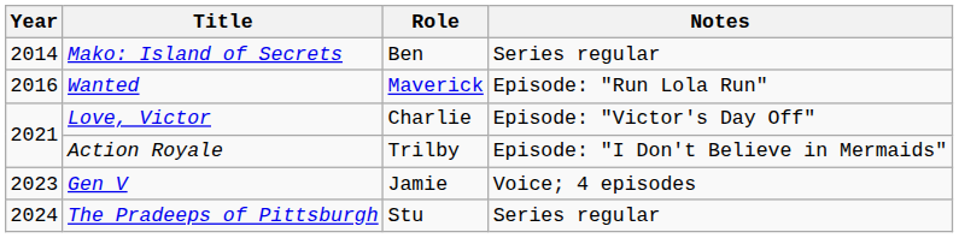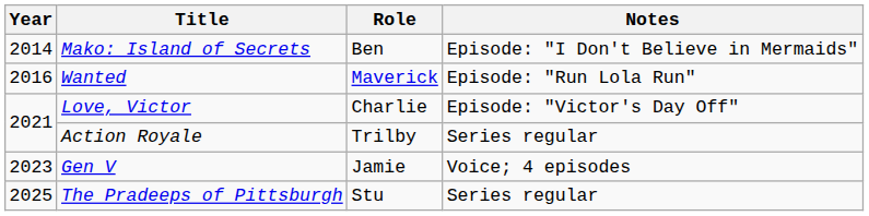Mako: Island of Secrets | Notes: Series regular -> Episode: "I Don't Believe in Mermaids"
Action Royale | Notes: Episode: "I Don't Believe in Mermaids" -> Series regular
The Pradeeps of Pittsburgh | Year: 2024 -> 2025
